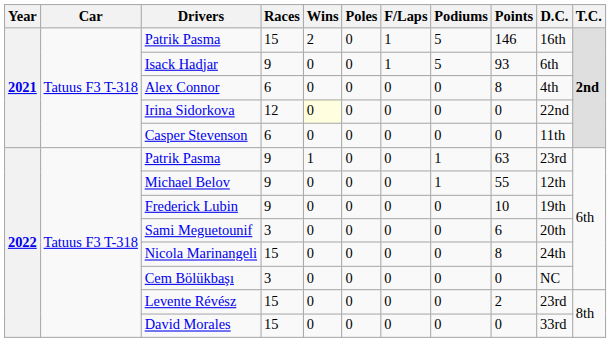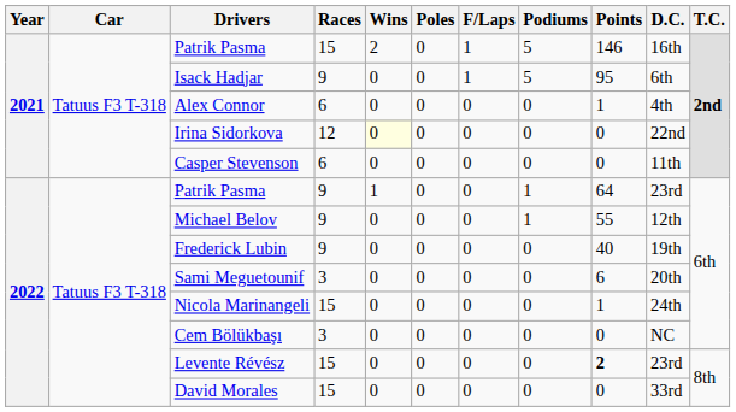Isack Hadjar | Points: 93 -> 95
Alex Connor | Points: 8 -> 1
Patrik Pasma / 9 | Points: 63 -> 64
Frederick Lubin | Points: 10 -> 40
Nicola Marinangeli | Points: 8 -> 1
Levente Révész | Points: normal -> bold
